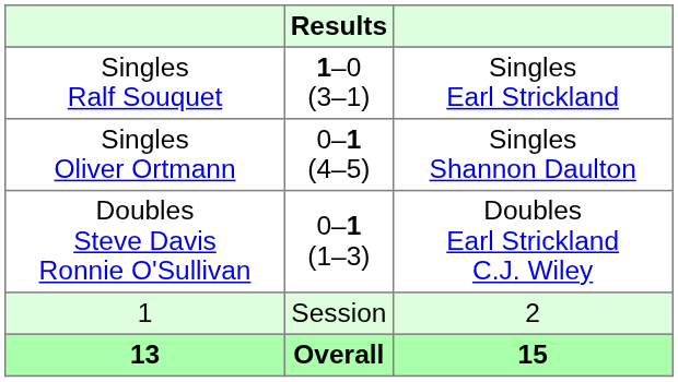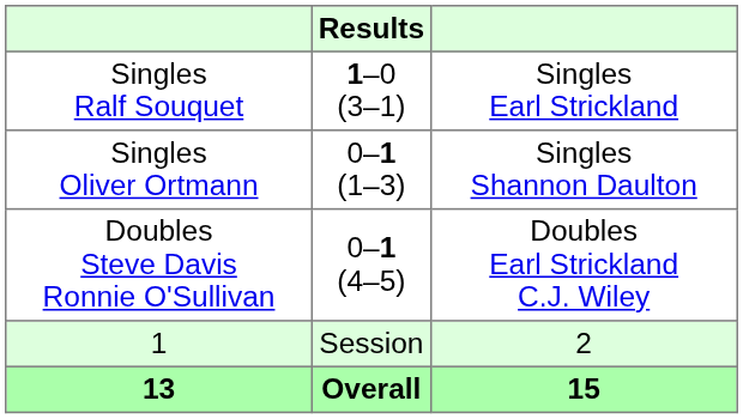Singles Oliver Ortmann | Results: 0–1 (4–5) -> 0–1 (1–3)
Doubles Steve Davis Ronnie O'Sullivan | Results: 0–1 (1–3) -> 0–1 (4–5)
